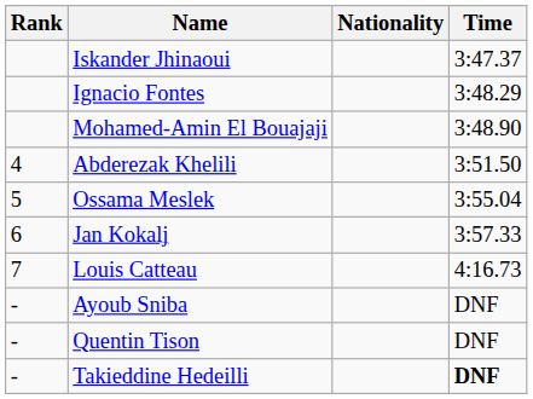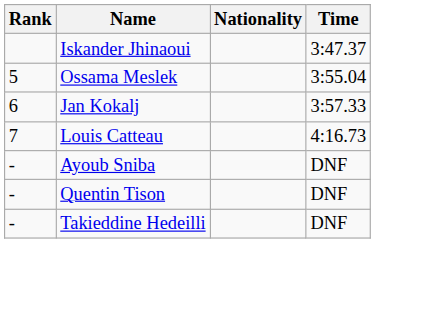- row: Ignacio Fontes | 3:48.29
- row: Mohamed-Amin El Bouajaji | 3:48.90
- row: 4 | Abderezak Khelili | 3:51.50
Takieddine Hedeilli | Time: bold -> normal
